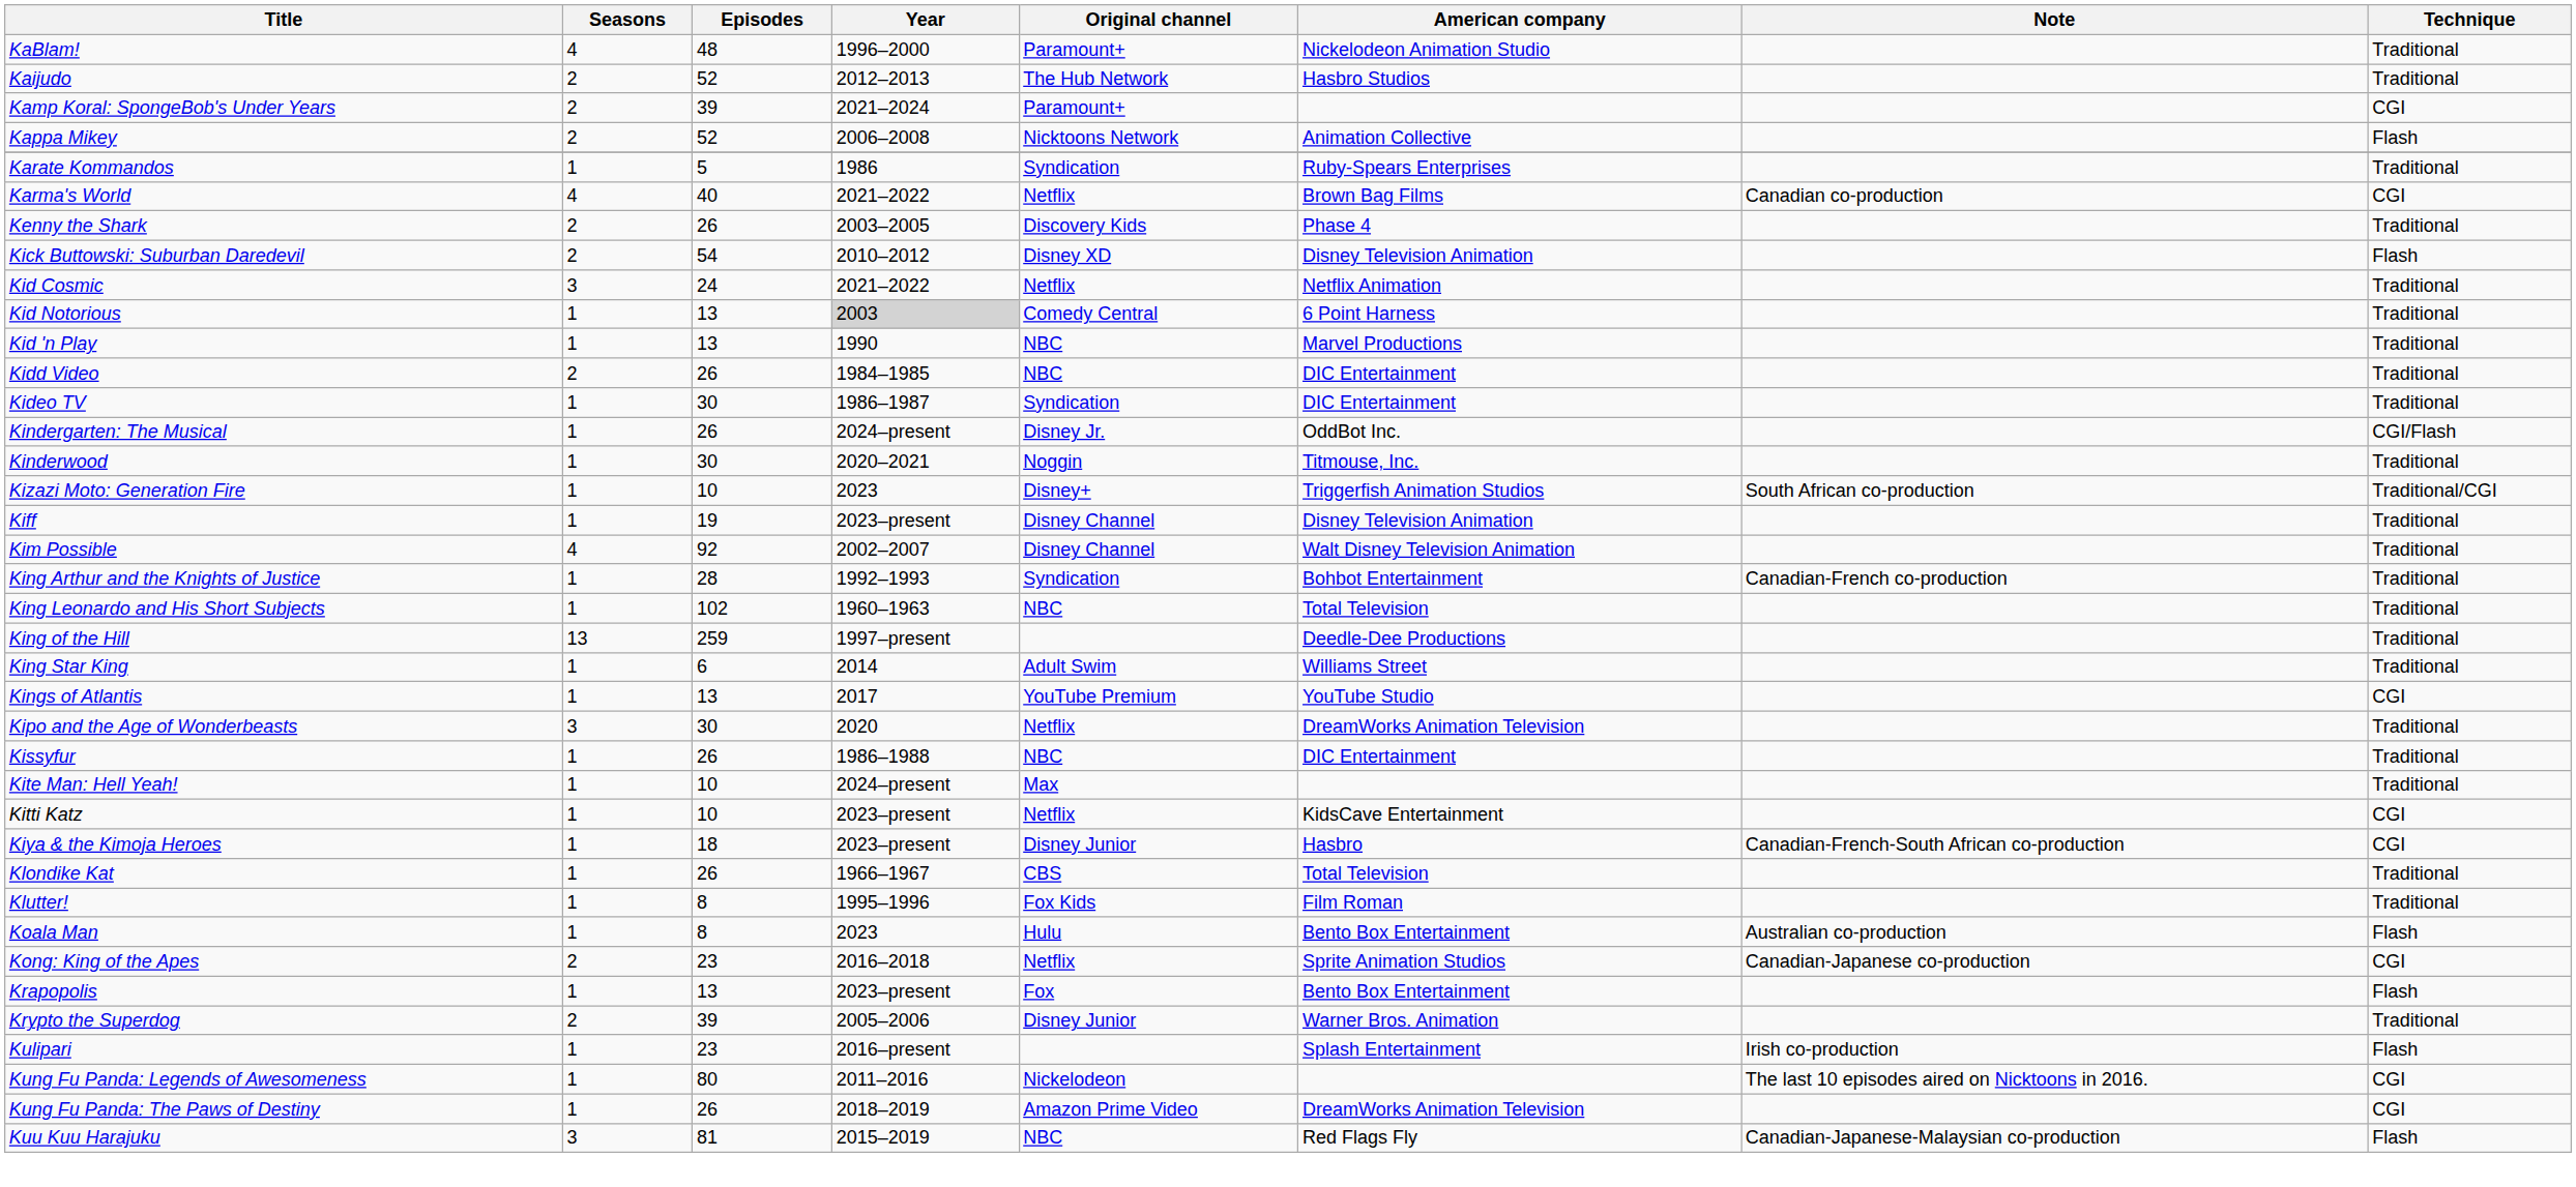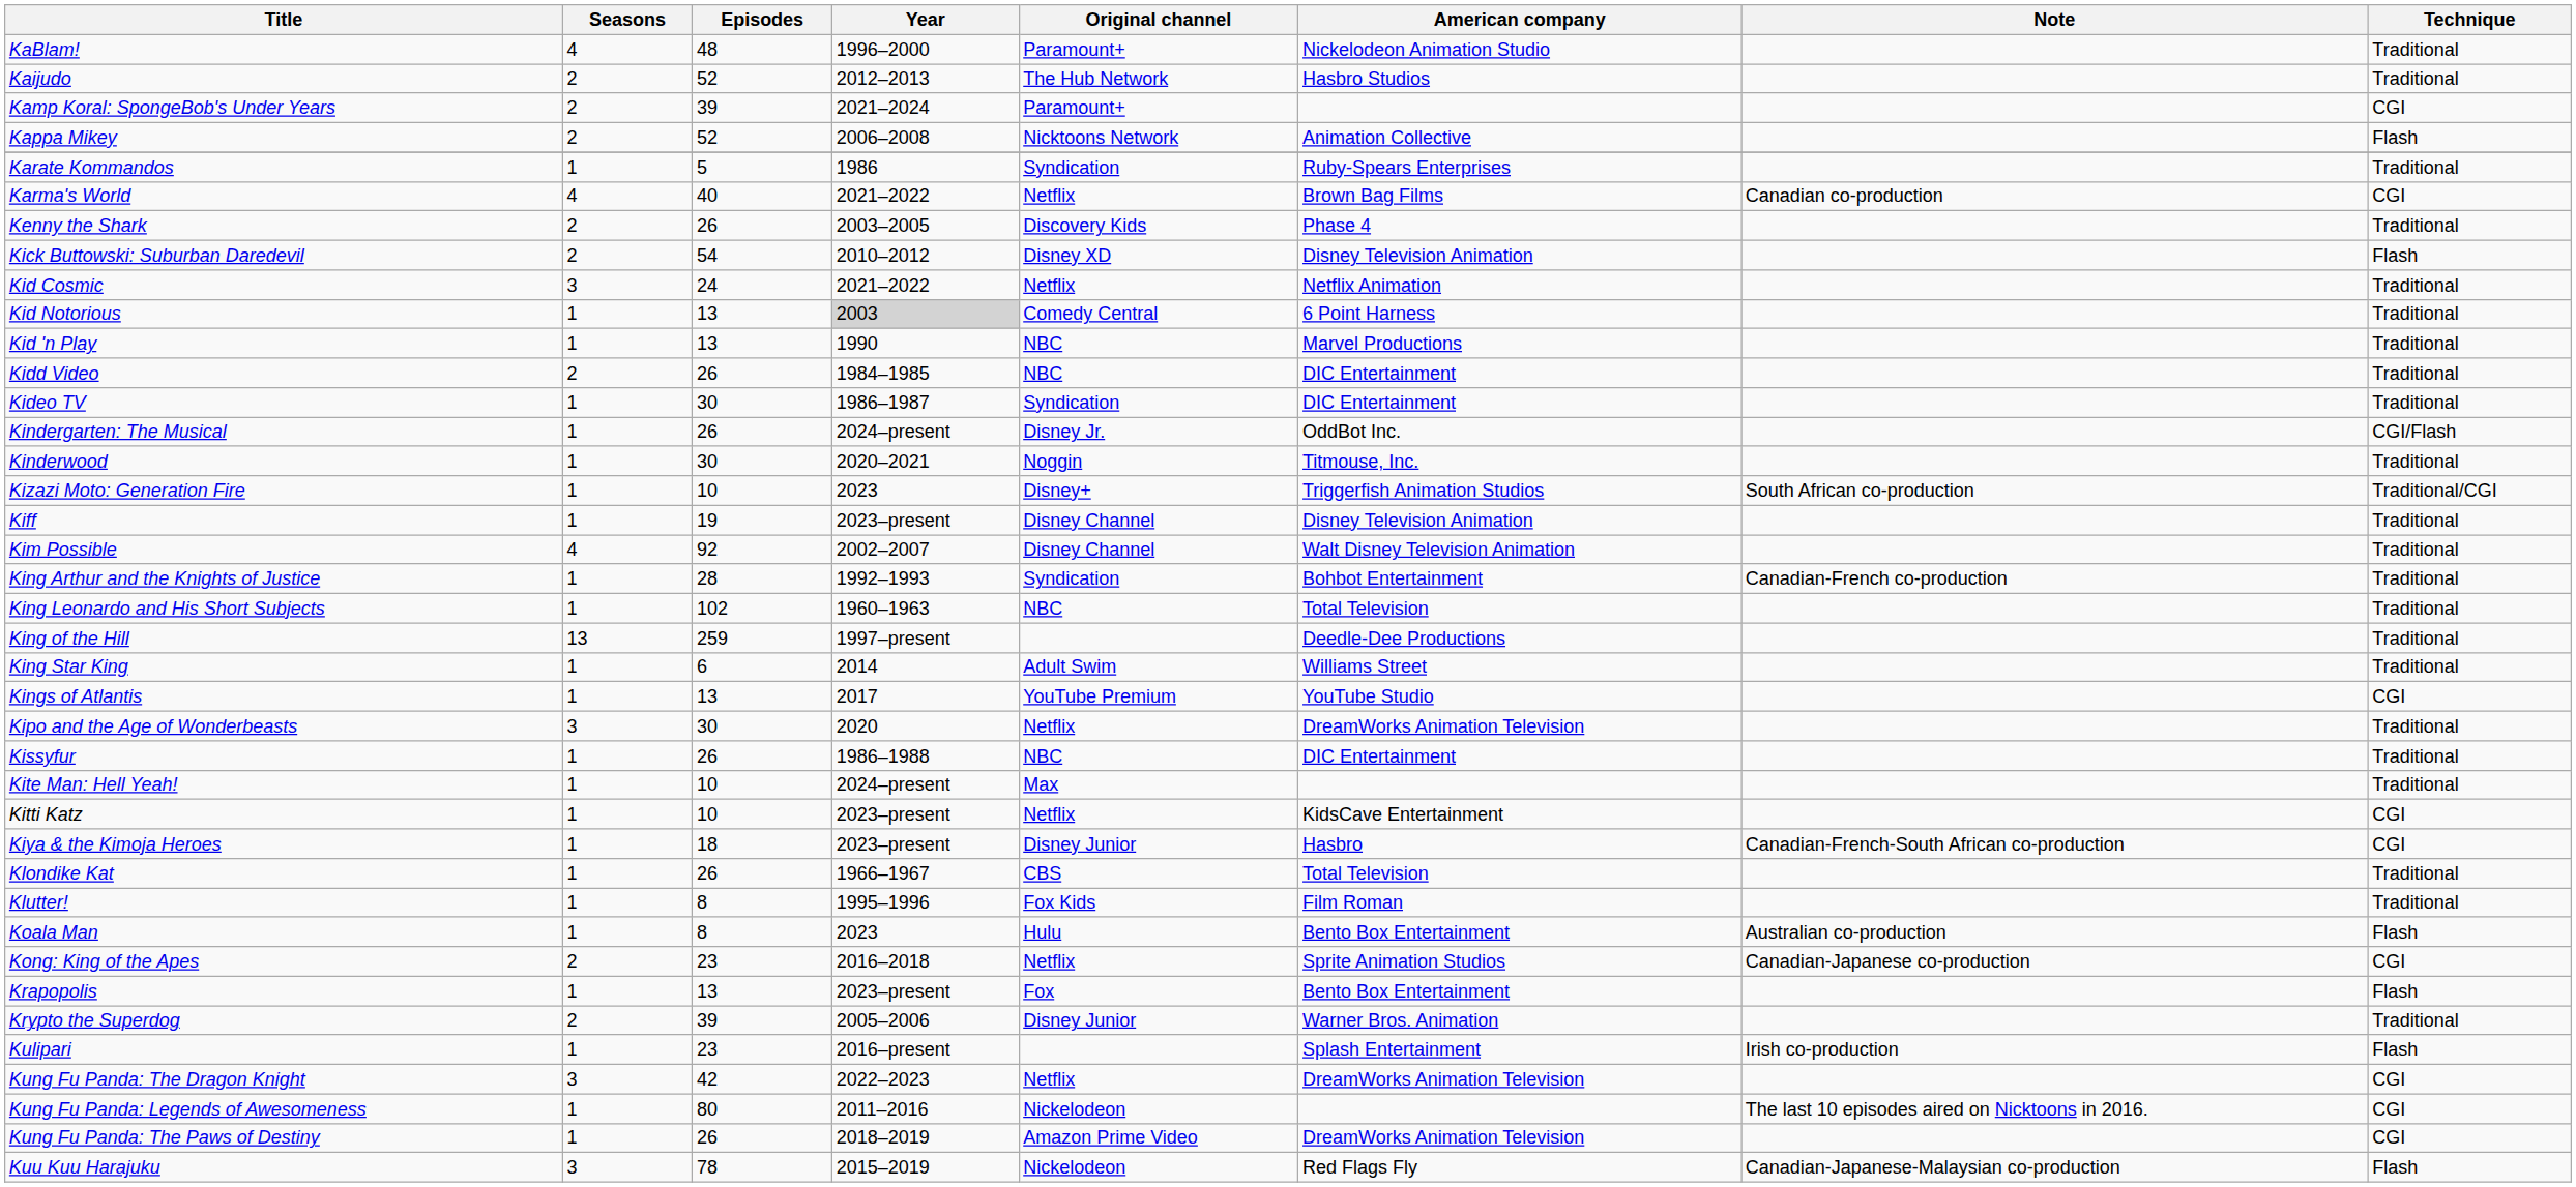+ row: Kung Fu Panda: The Dragon Knight | 3 | 42 | 2022–2023 | Netflix | DreamWorks Animation Television | CGI
Kuu Kuu Harajuku | Episodes: 81 -> 78
Kuu Kuu Harajuku | Original channel: NBC -> Nickelodeon
